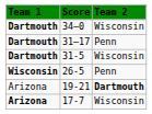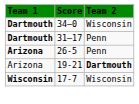- row: Dartmouth | 31-5 | Wisconsin
26-5 | Team 1: Wisconsin -> Arizona
17-7 | Team 1: Arizona -> Wisconsin
